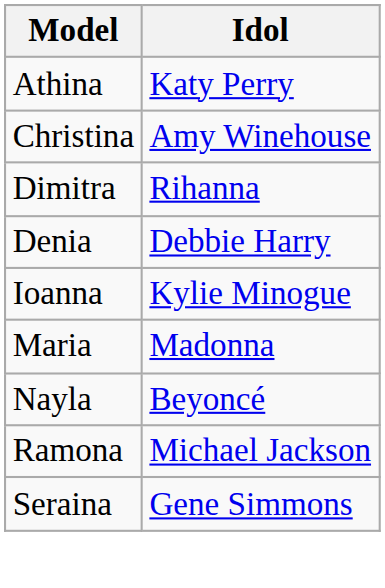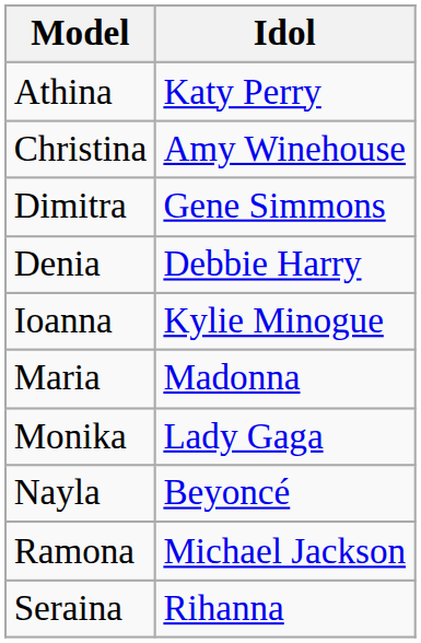Dimitra | Idol: Rihanna -> Gene Simmons
+ row: Monika | Lady Gaga
Seraina | Idol: Gene Simmons -> Rihanna
